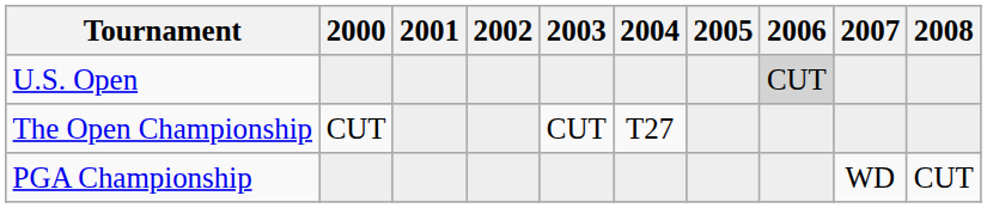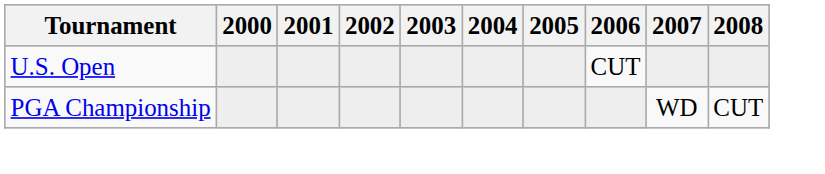U.S. Open | 2006: lightgrey background -> no background
- row: The Open Championship | CUT | CUT | T27
